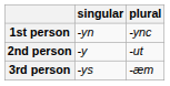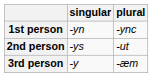2nd person | singular: -y -> -ys
3rd person | singular: -ys -> -y
